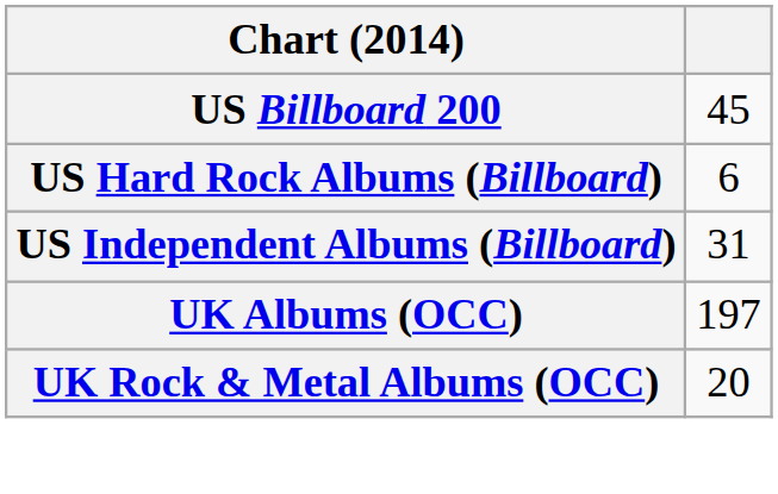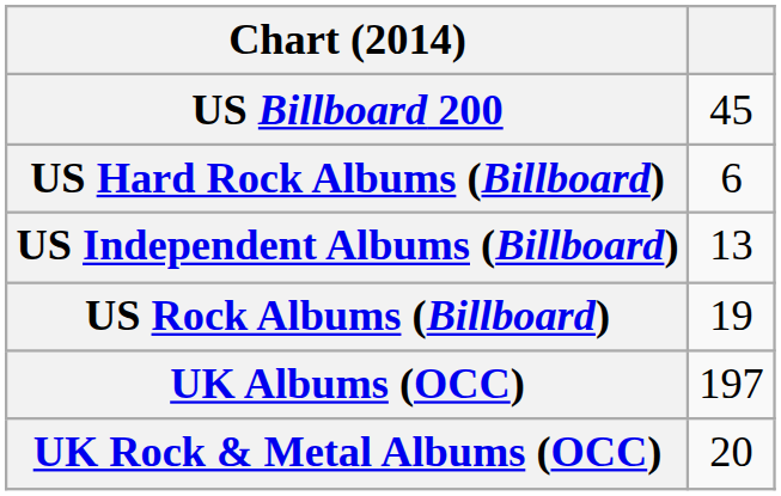US Independent Albums (Billboard) | column 2: 31 -> 13
+ row: US Rock Albums (Billboard) | 19
